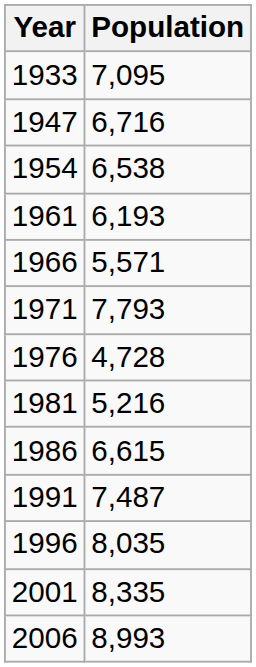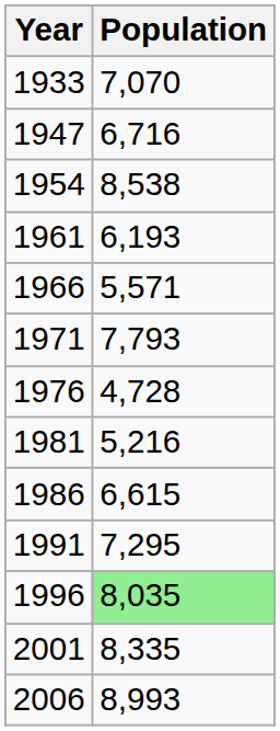1933 | Population: 7,095 -> 7,070
1954 | Population: 6,538 -> 8,538
1991 | Population: 7,487 -> 7,295
1996 | Population: no background -> lightgreen background
